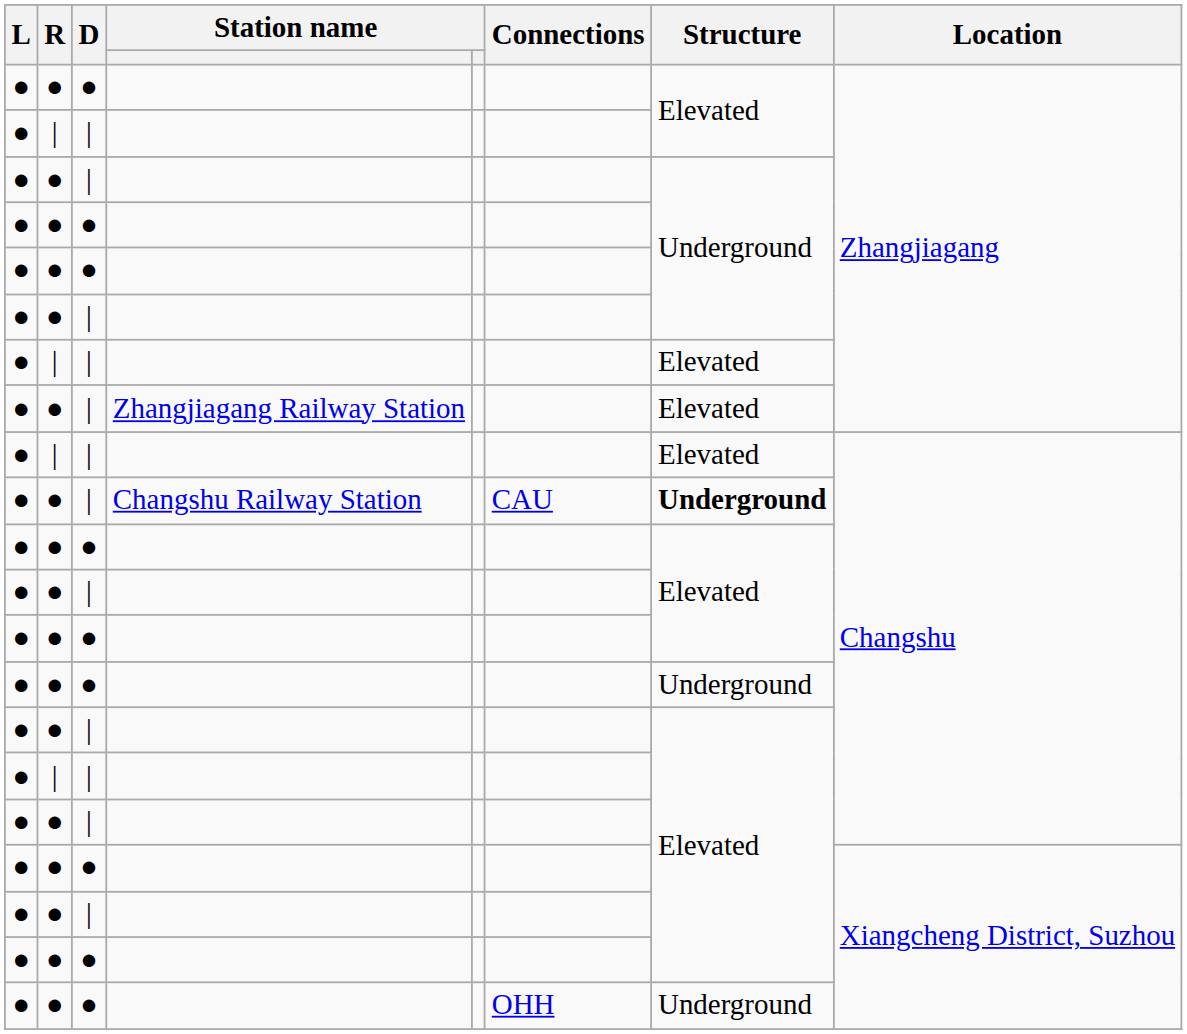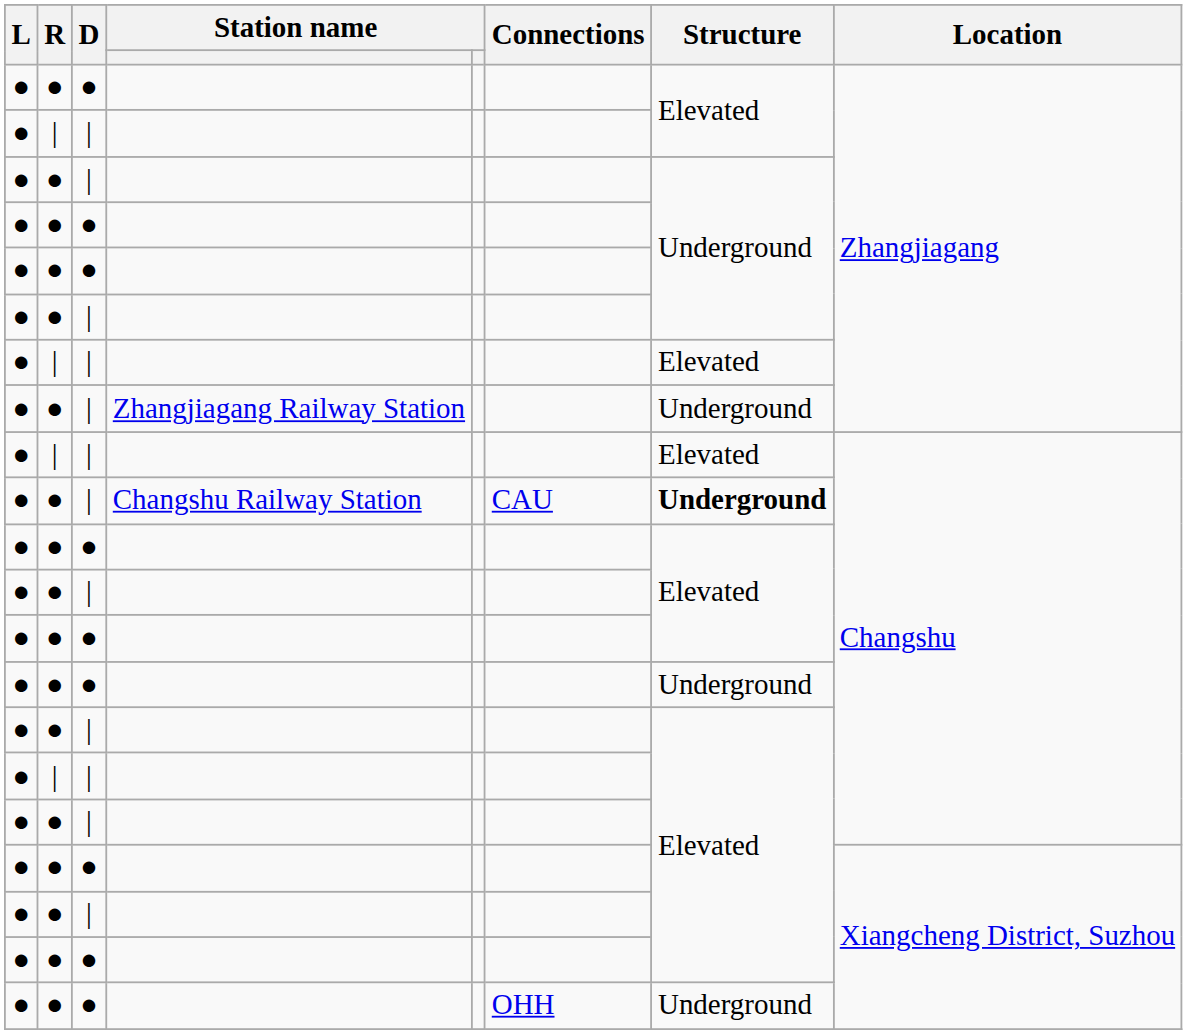Zhangjiagang Railway Station | Structure: Elevated -> Underground
